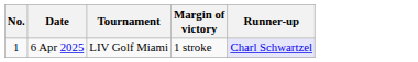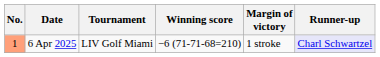+ column: Winning score | −6 (71-71-68=210)
6 Apr 2025 | No.: no background -> lightsalmon background
